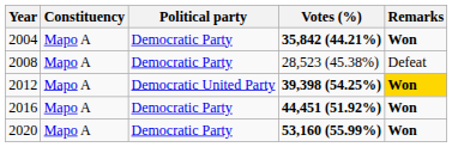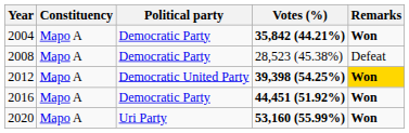2020 | Political party: Democratic Party -> Uri Party
